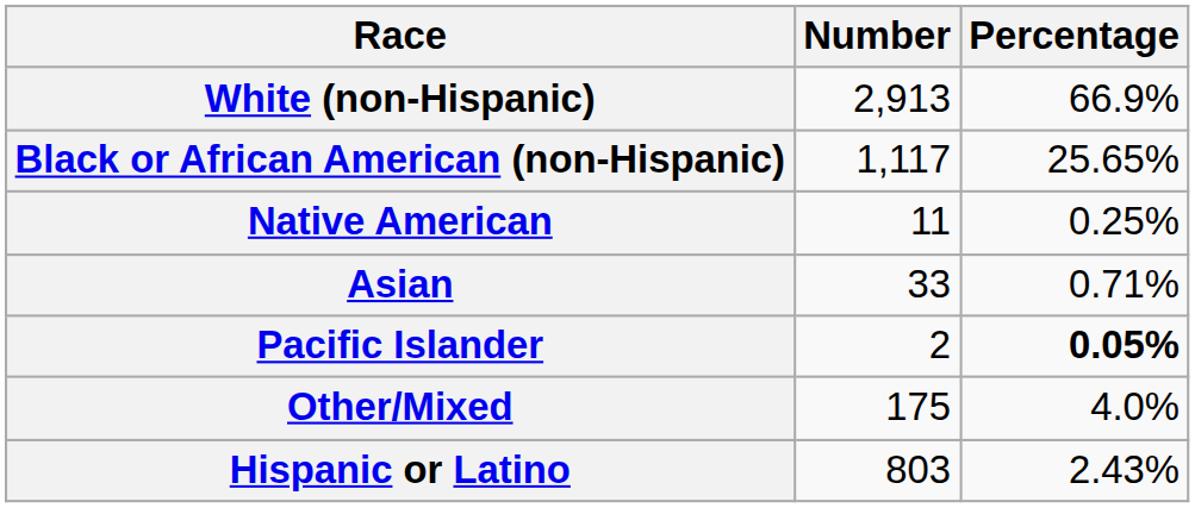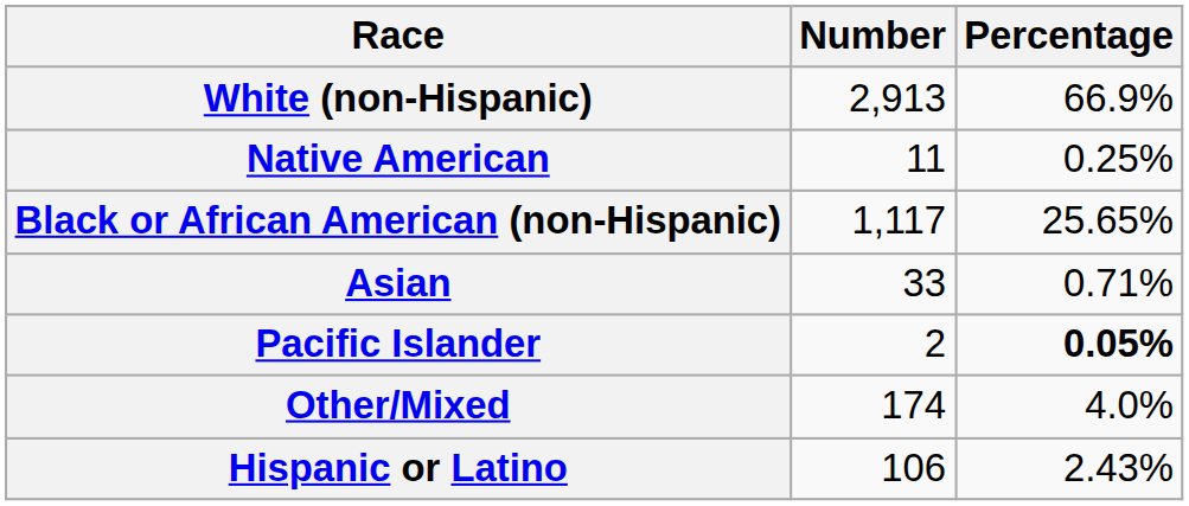rows swapped: Black or African American (non-Hispanic) <-> Native American
Other/Mixed | Number: 175 -> 174
Hispanic or Latino | Number: 803 -> 106
